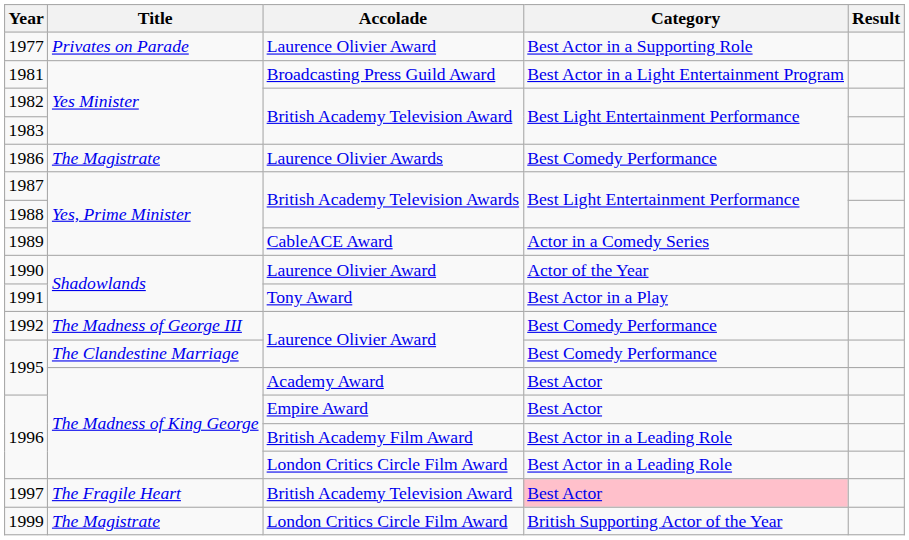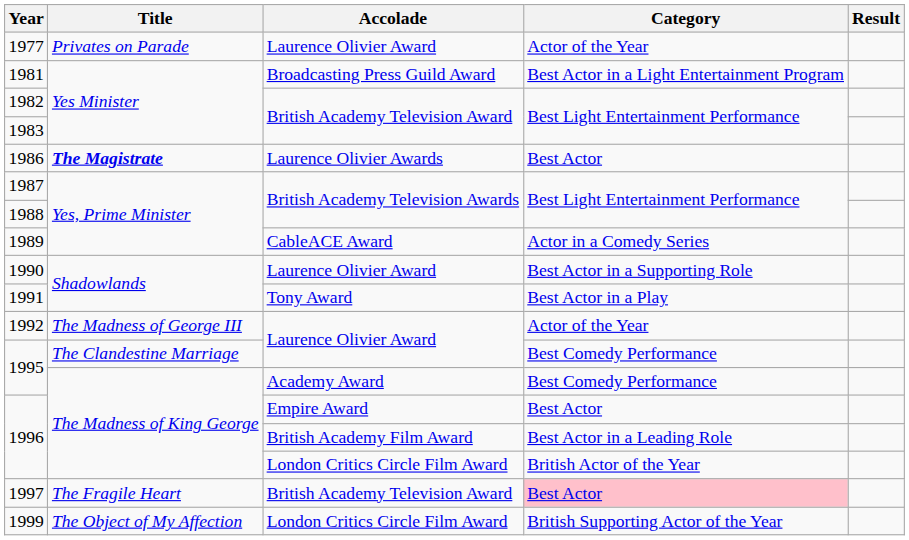1977 | Category: Best Actor in a Supporting Role -> Actor of the Year
1986 | Title: normal -> bold
1986 | Category: Best Comedy Performance -> Best Actor
1990 | Category: Actor of the Year -> Best Actor in a Supporting Role
1992 | Category: Best Comedy Performance -> Actor of the Year
1995 / Academy Award | Category: Best Actor -> Best Comedy Performance
1996 / London Critics Circle Film Award | Category: Best Actor in a Leading Role -> British Actor of the Year
1999 | Title: The Magistrate -> The Object of My Affection
